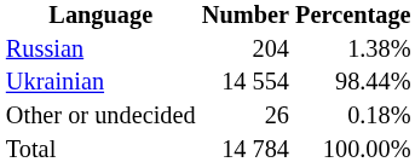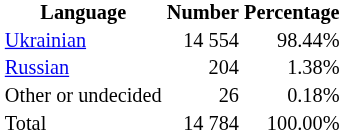rows swapped: Ukrainian <-> Russian
